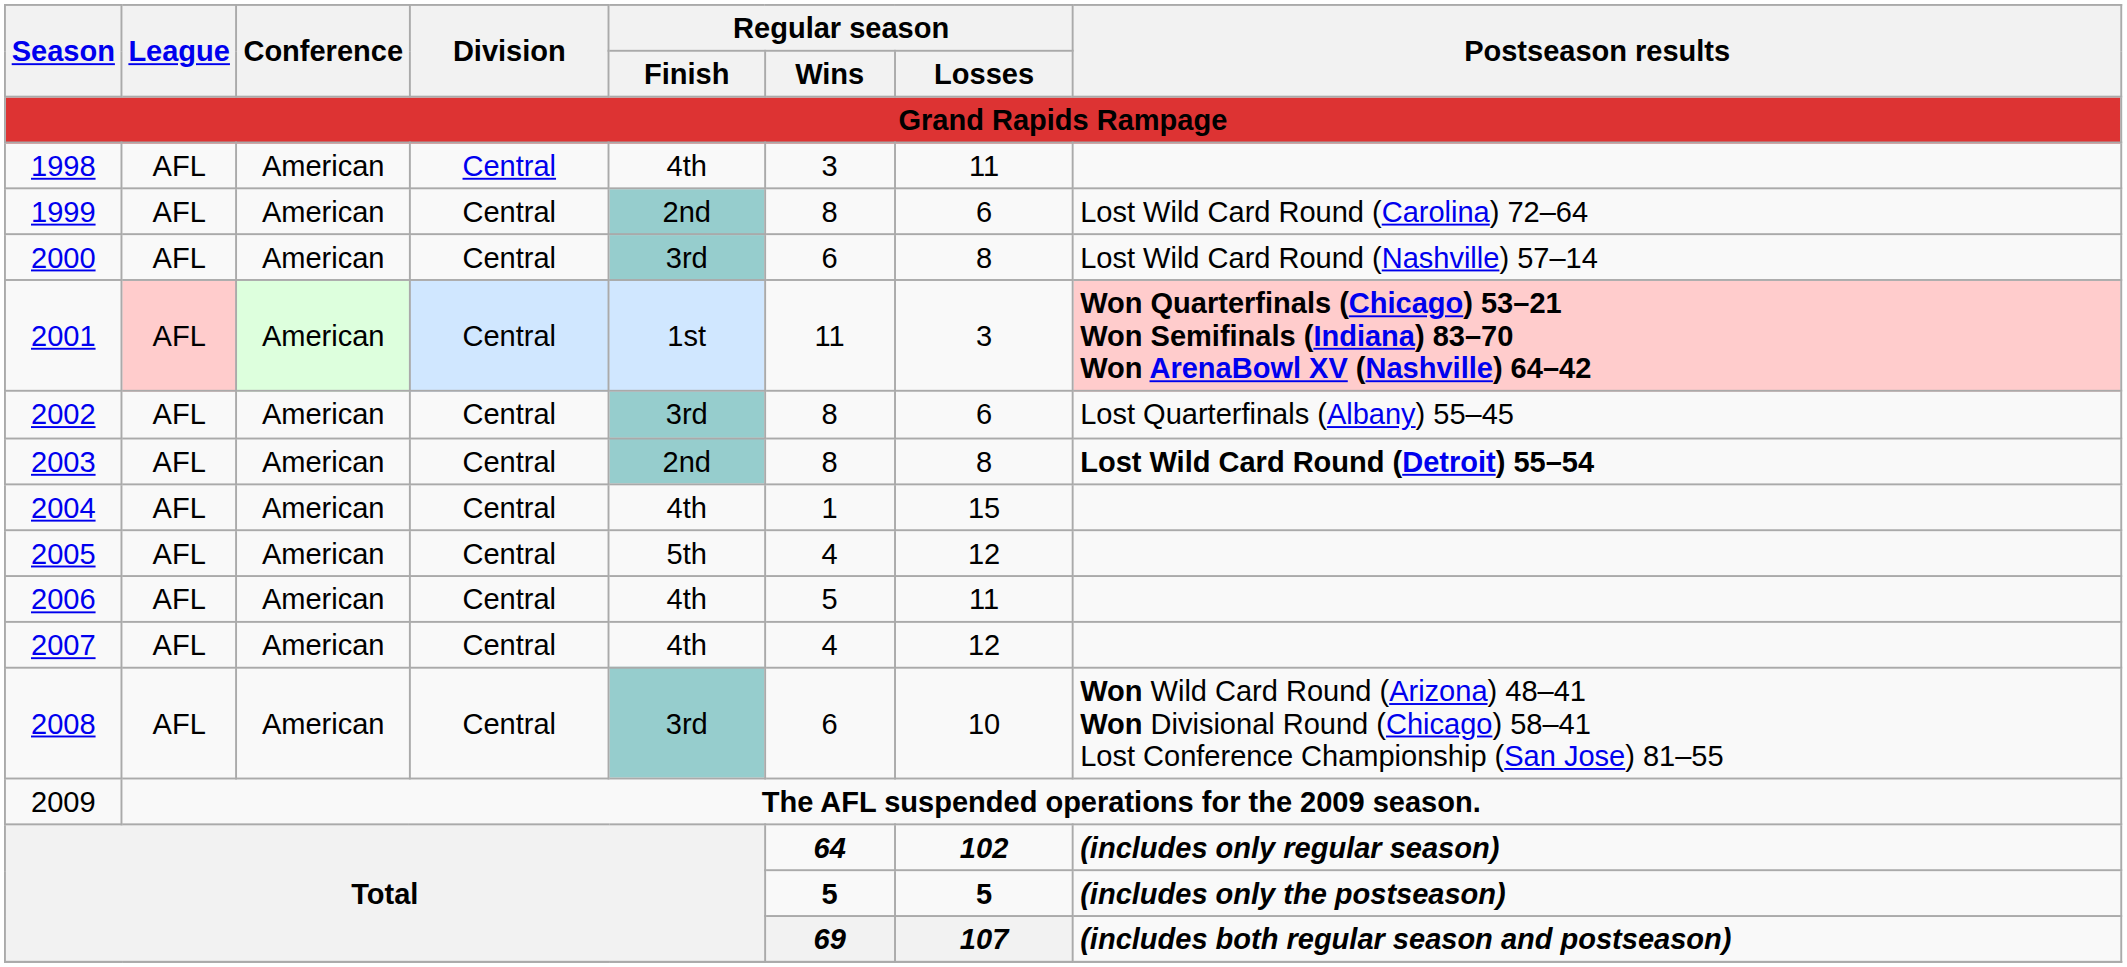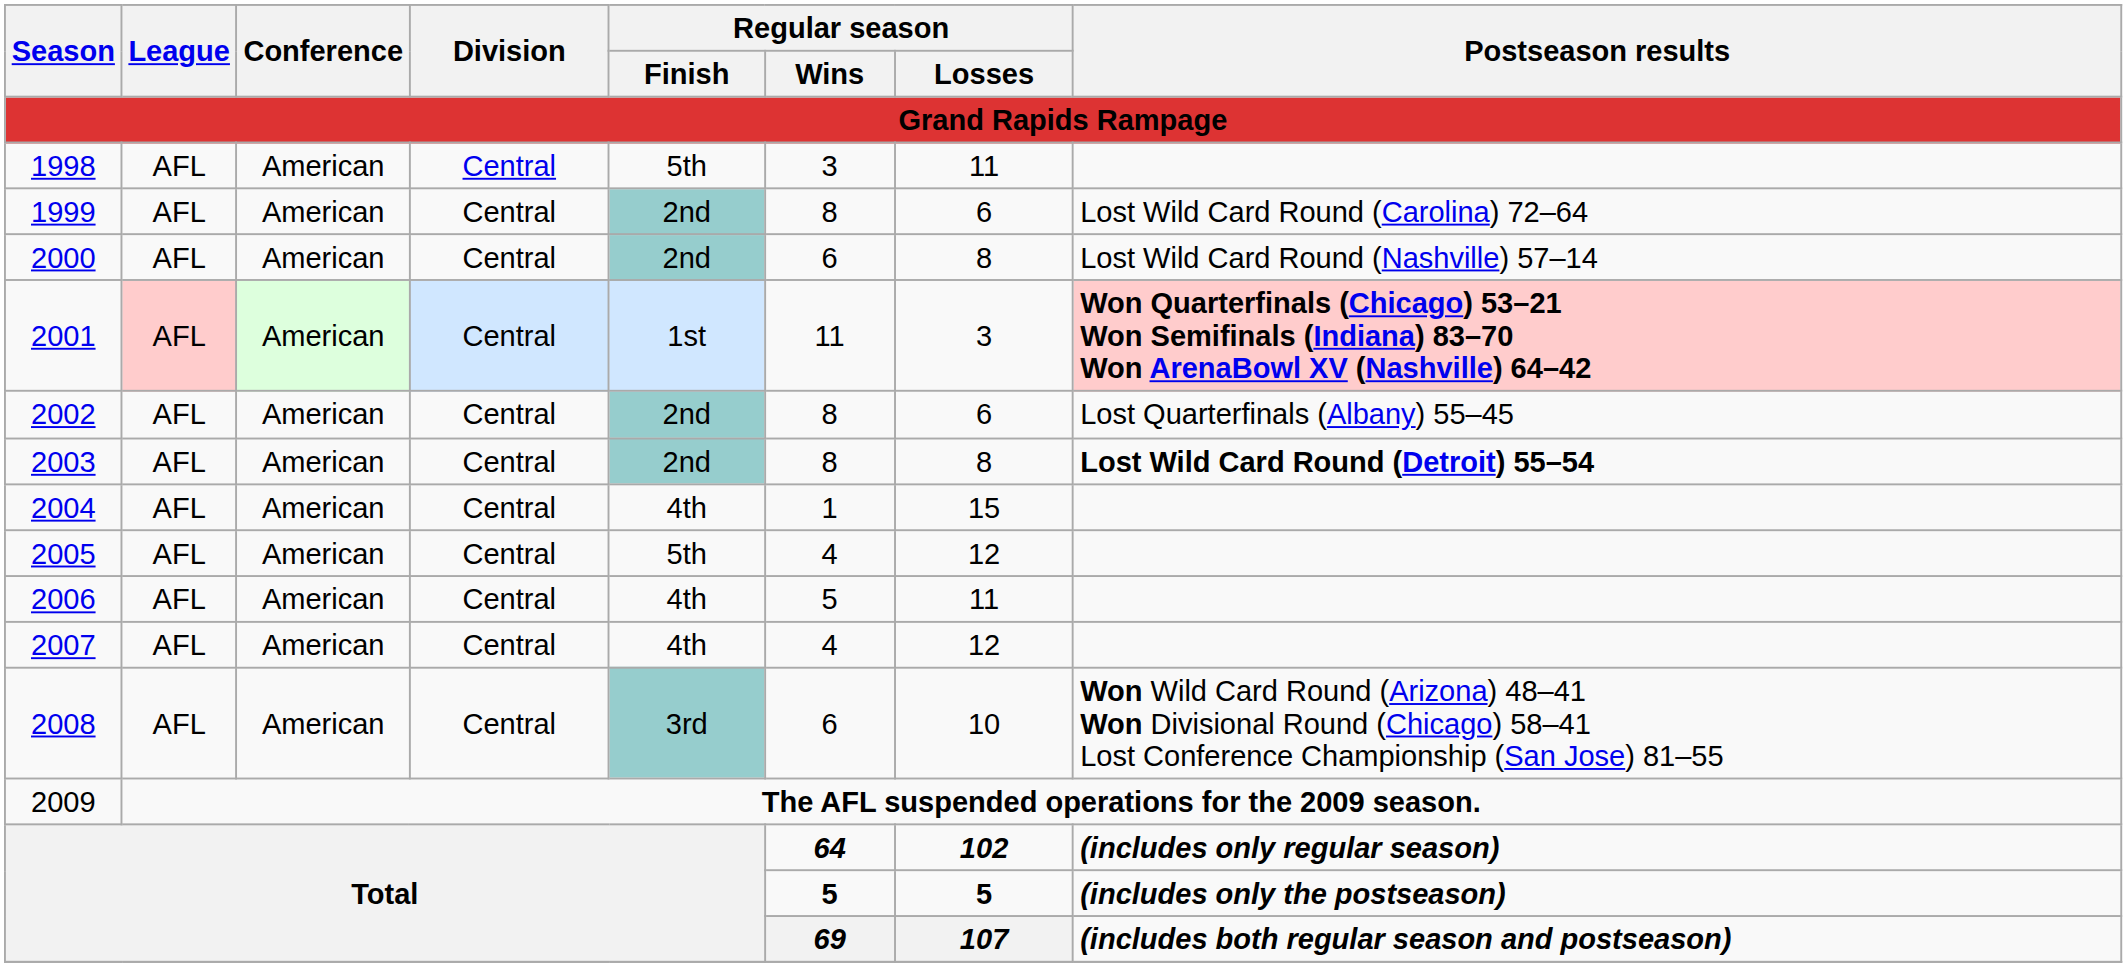1998 | Regular season / Finish: 4th -> 5th
2000 | Regular season / Finish: 3rd -> 2nd
2002 | Regular season / Finish: 3rd -> 2nd
